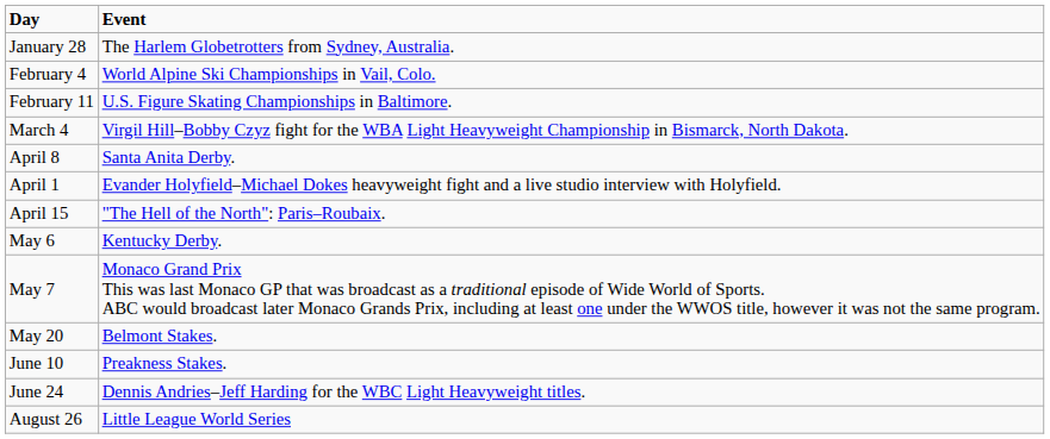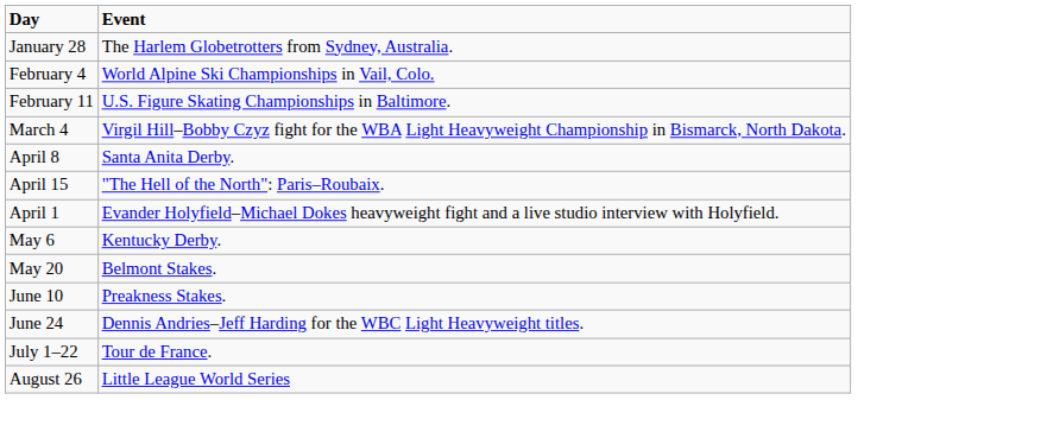rows swapped: April 1 <-> April 15
- row: May 7 | Monaco Grand Prix This was last Monaco GP that was broadcast as a traditional episode of Wide World of Sports. ABC would broadcast later Monaco Grands Prix, including at least one under the WWOS title, however it was not the same program.
+ row: July 1–22 | Tour de France.
